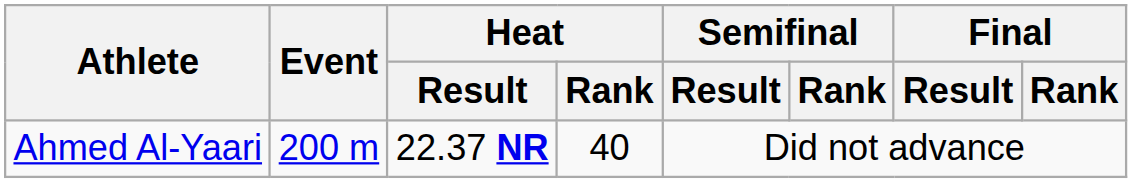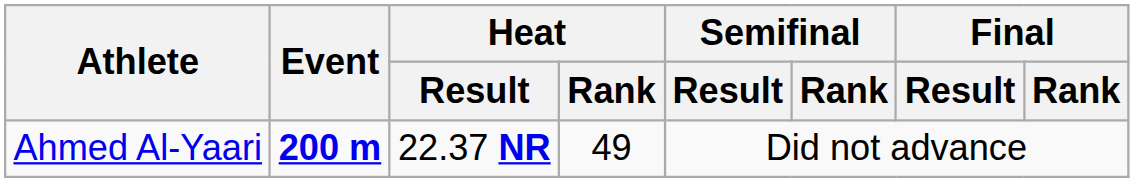Ahmed Al-Yaari | Event: normal -> bold
Ahmed Al-Yaari | Heat / Rank: 40 -> 49
